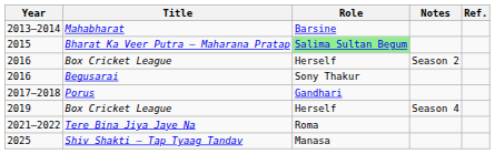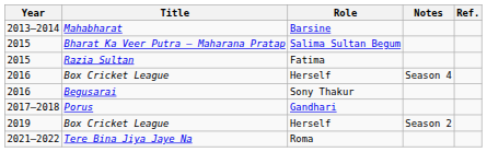Bharat Ka Veer Putra – Maharana Pratap | Role: lightgreen background -> no background
+ row: 2015 | Razia Sultan | Fatima
2016 / Box Cricket League | Notes: Season 2 -> Season 4
2019 / Box Cricket League | Notes: Season 4 -> Season 2
- row: 2025 | Shiv Shakti – Tap Tyaag Tandav | Manasa
